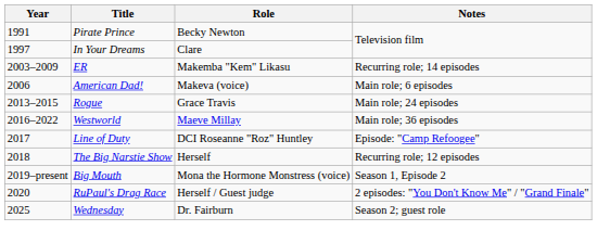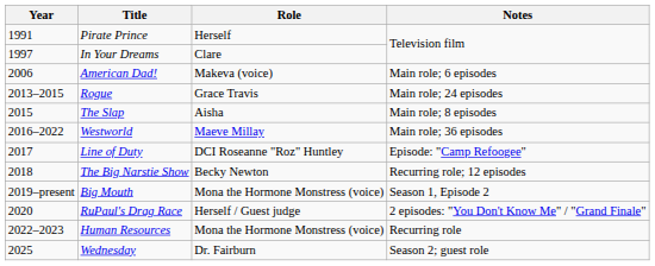Pirate Prince | Role: Becky Newton -> Herself
- row: 2003–2009 | ER | Makemba "Kem" Likasu | Recurring role; 14 episodes
+ row: 2015 | The Slap | Aisha | Main role; 8 episodes
The Big Narstie Show | Role: Herself -> Becky Newton
+ row: 2022–2023 | Human Resources | Mona the Hormone Monstress (voice) | Recurring role
